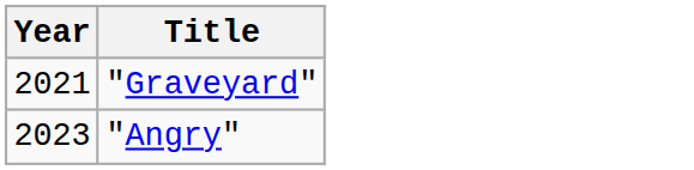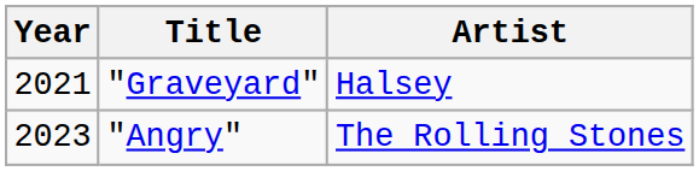+ column: Artist | Halsey | The Rolling Stones
